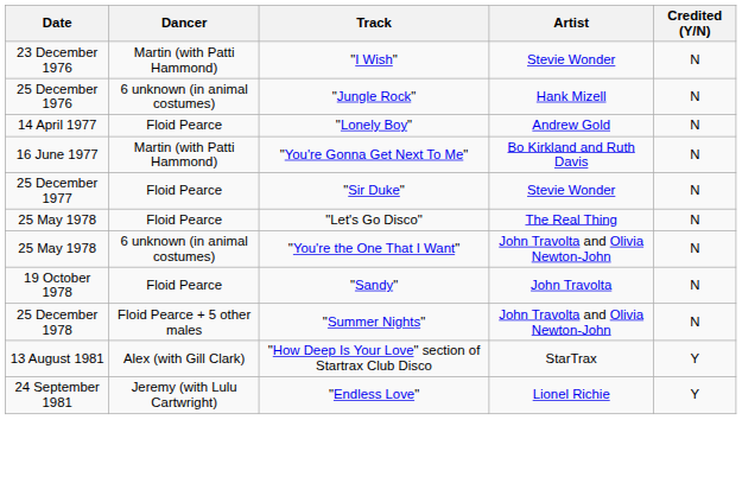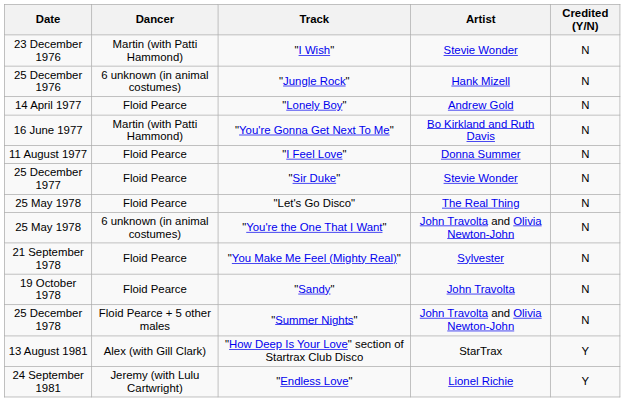+ row: 11 August 1977 | Floid Pearce | "I Feel Love" | Donna Summer | N
+ row: 21 September 1978 | Floid Pearce | "You Make Me Feel (Mighty Real)" | Sylvester | N
